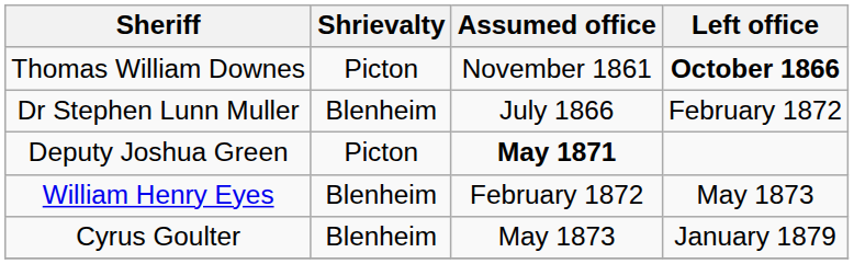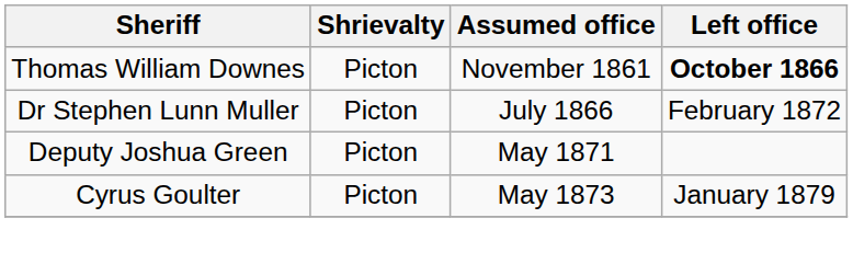Dr Stephen Lunn Muller | Shrievalty: Blenheim -> Picton
Deputy Joshua Green | Assumed office: bold -> normal
- row: William Henry Eyes | Blenheim | February 1872 | May 1873
Cyrus Goulter | Shrievalty: Blenheim -> Picton
